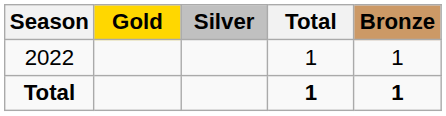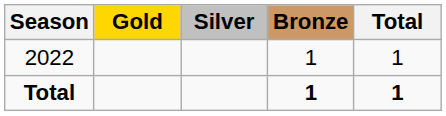columns swapped: Bronze <-> Total
